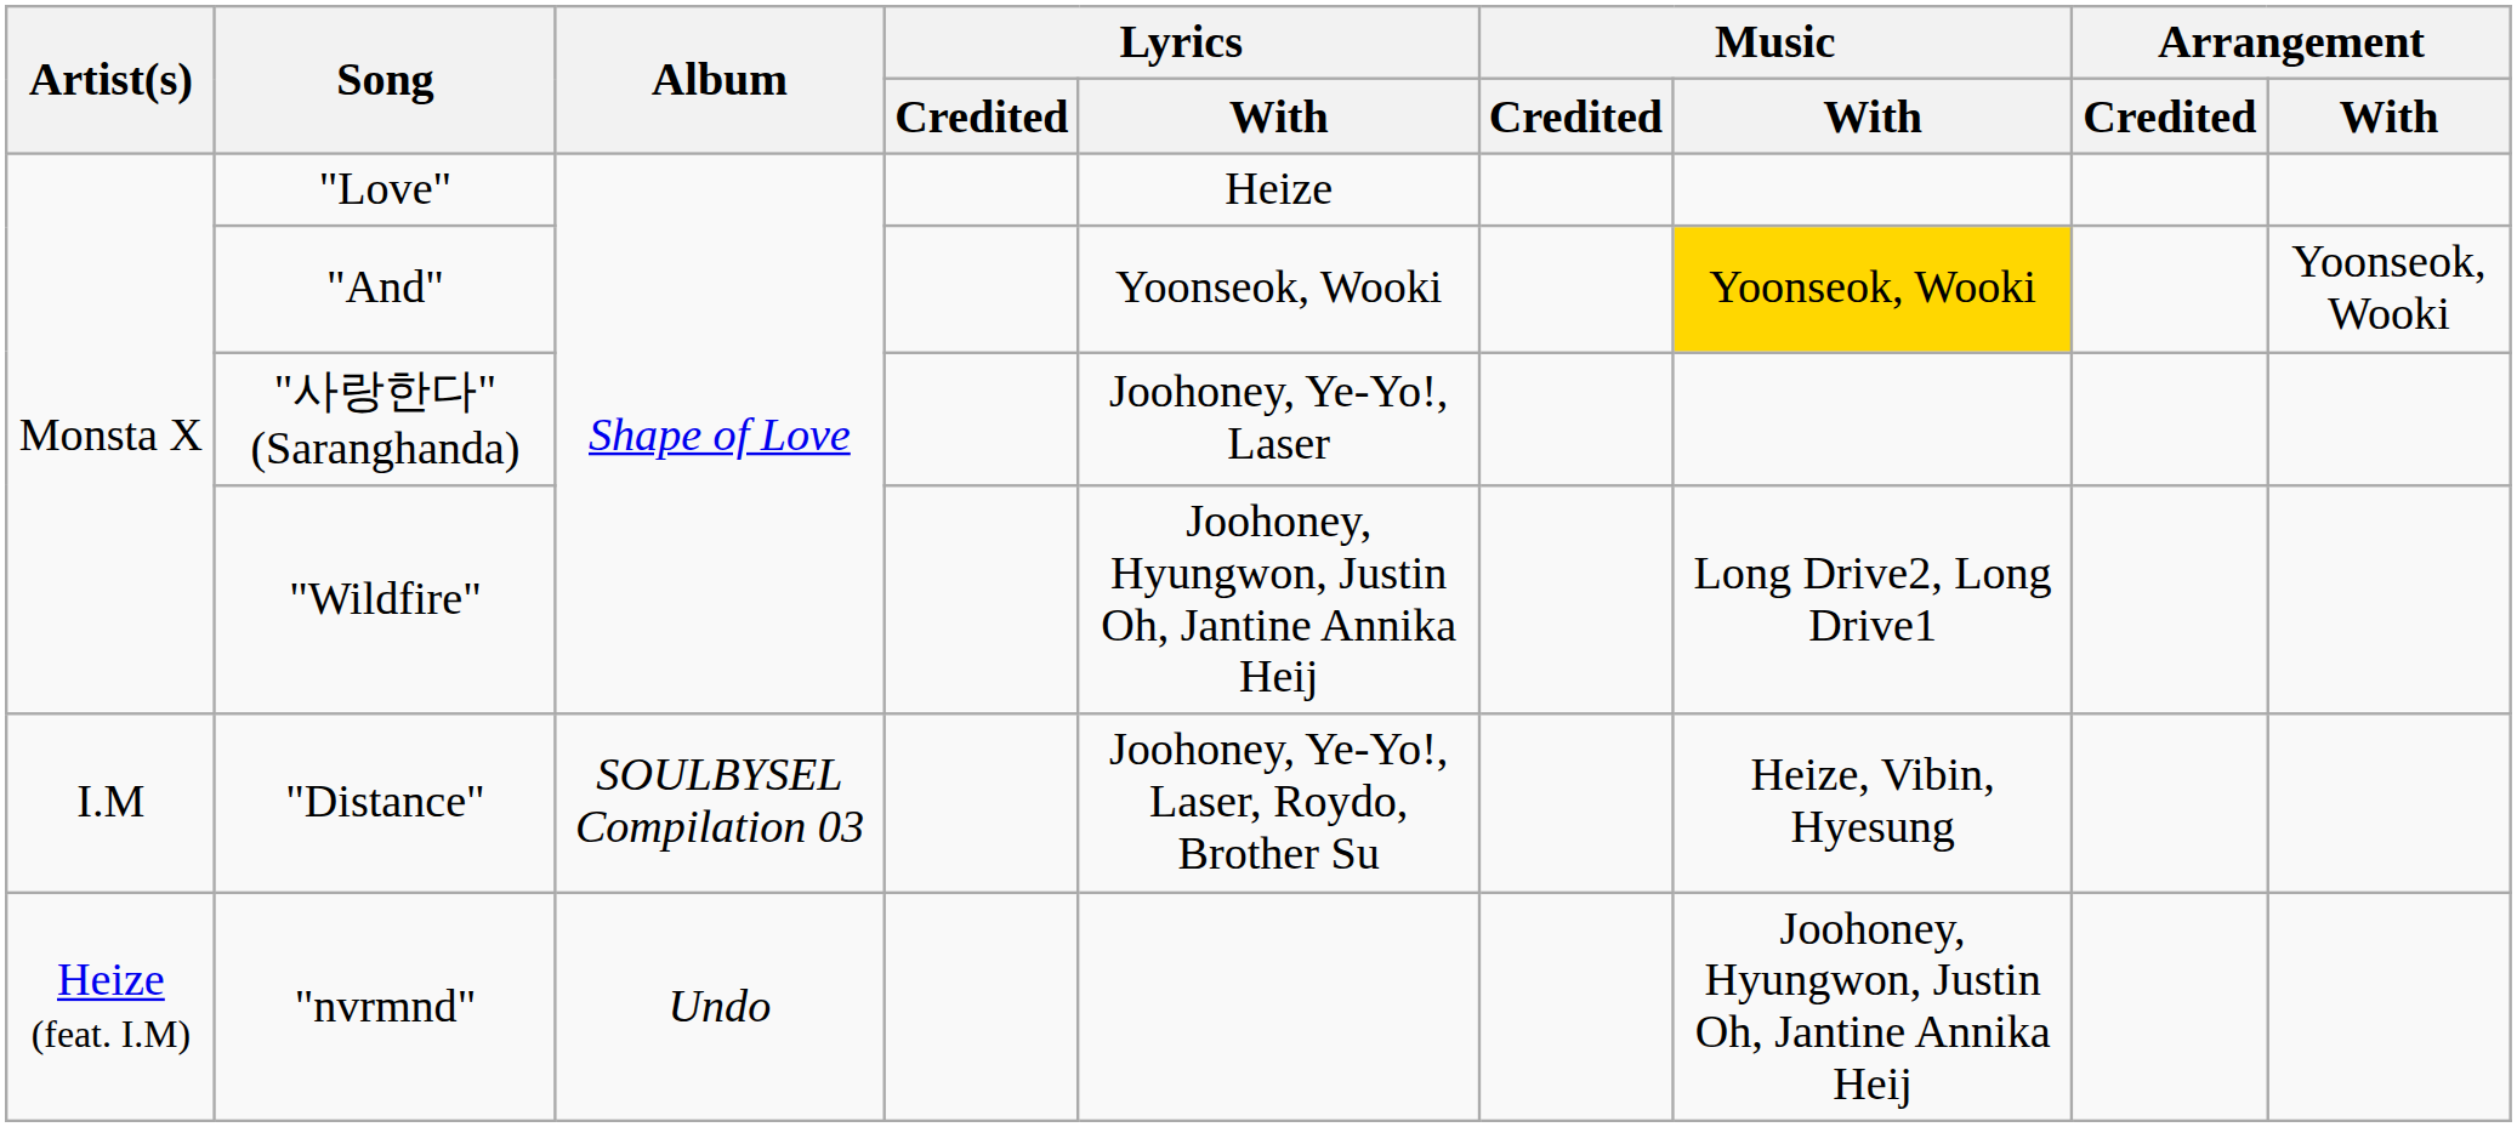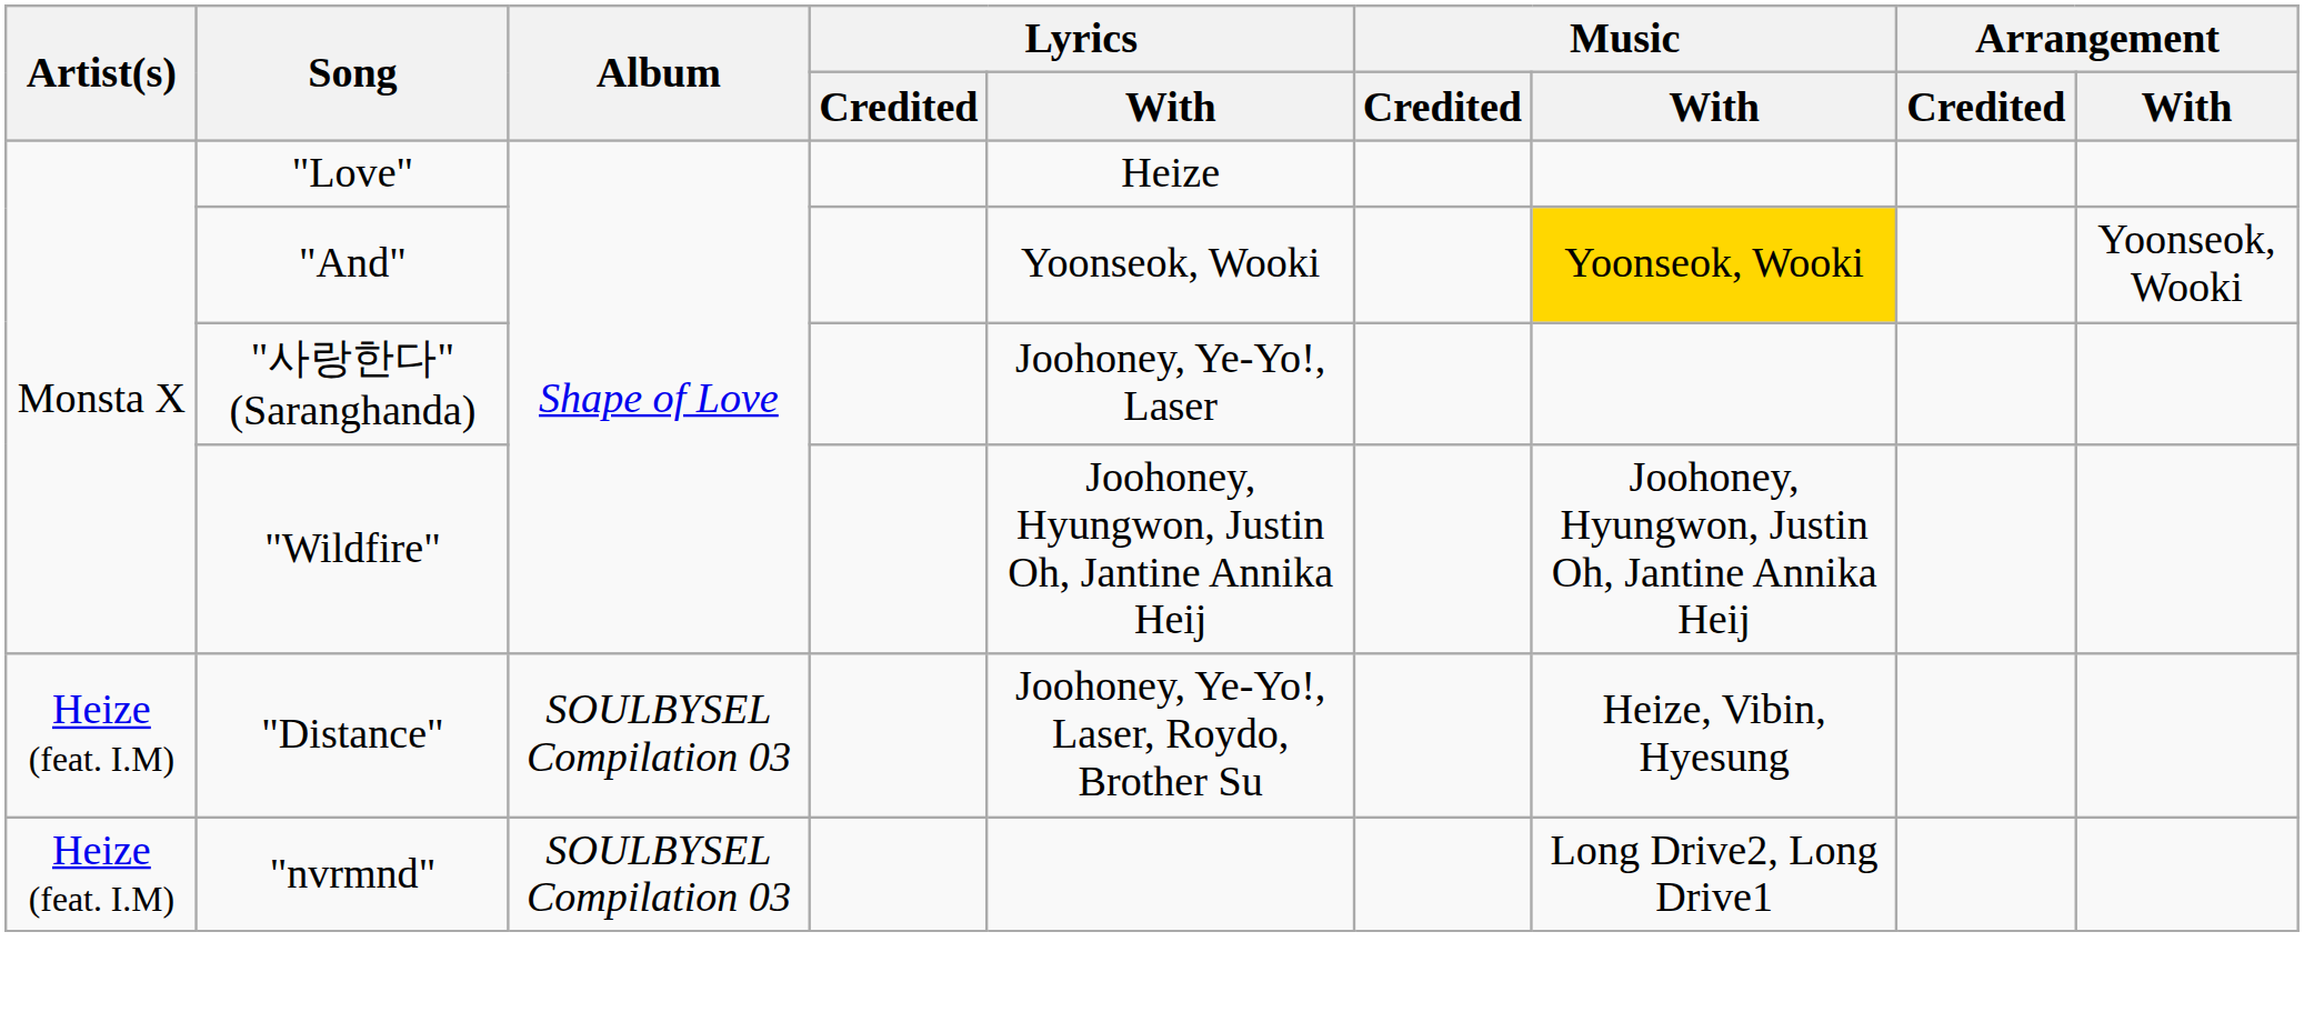"Wildfire" | Music / With: Long Drive2, Long Drive1 -> Joohoney, Hyungwon, Justin Oh, Jantine Annika Heij
"Distance" | Artist(s): I.M -> Heize (feat. I.M)
"nvrmnd" | Album: Undo -> SOULBYSEL Compilation 03
"nvrmnd" | Music / With: Joohoney, Hyungwon, Justin Oh, Jantine Annika Heij -> Long Drive2, Long Drive1
